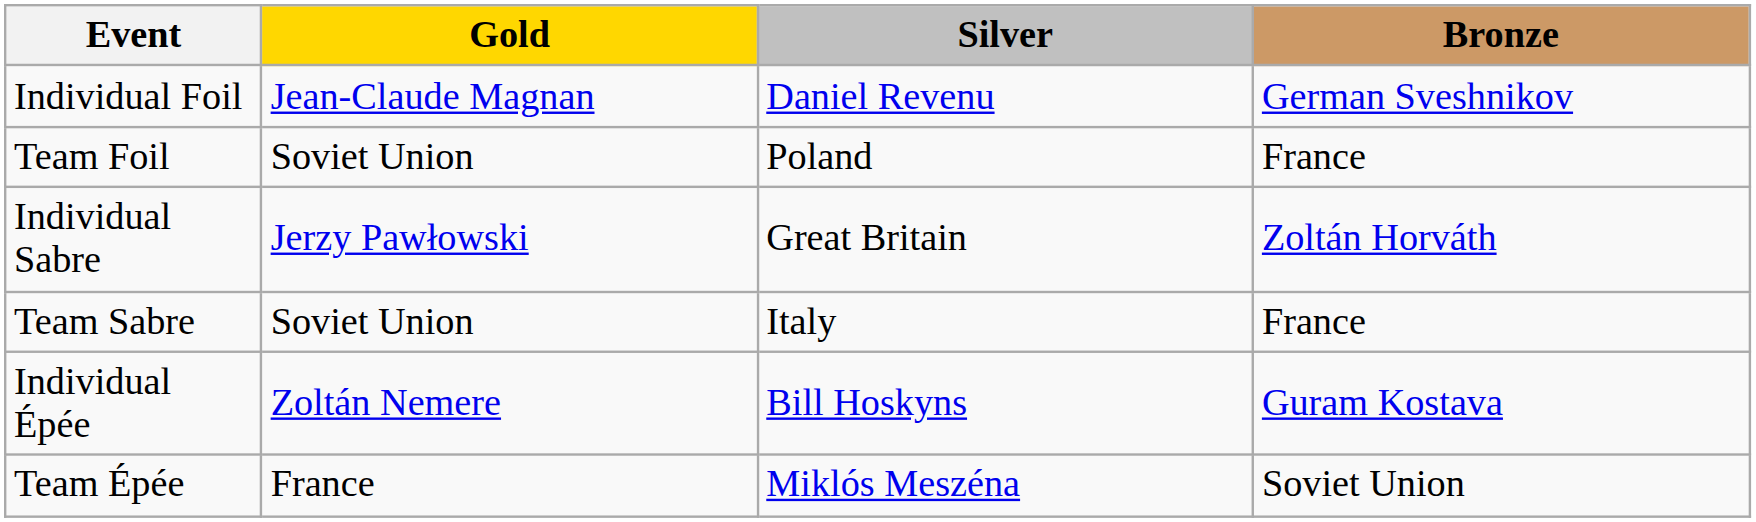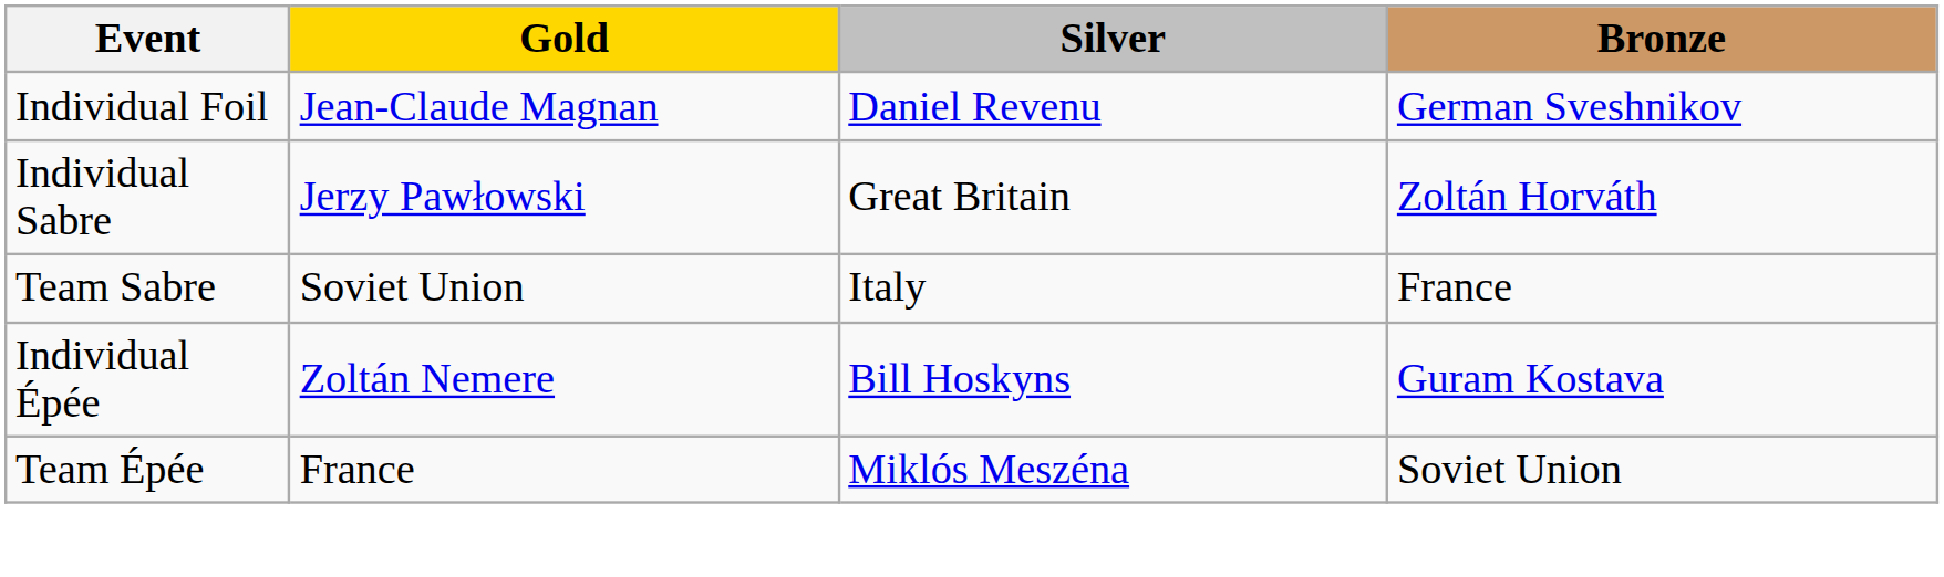- row: Team Foil | Soviet Union | Poland | France
